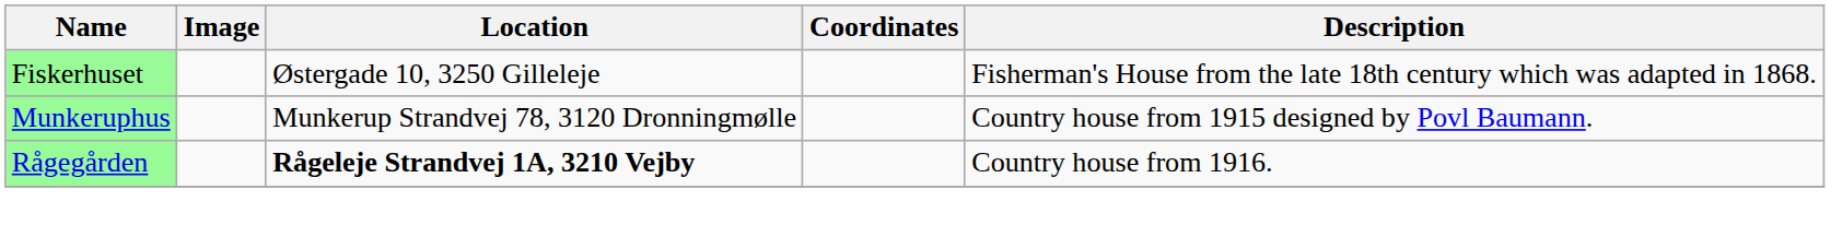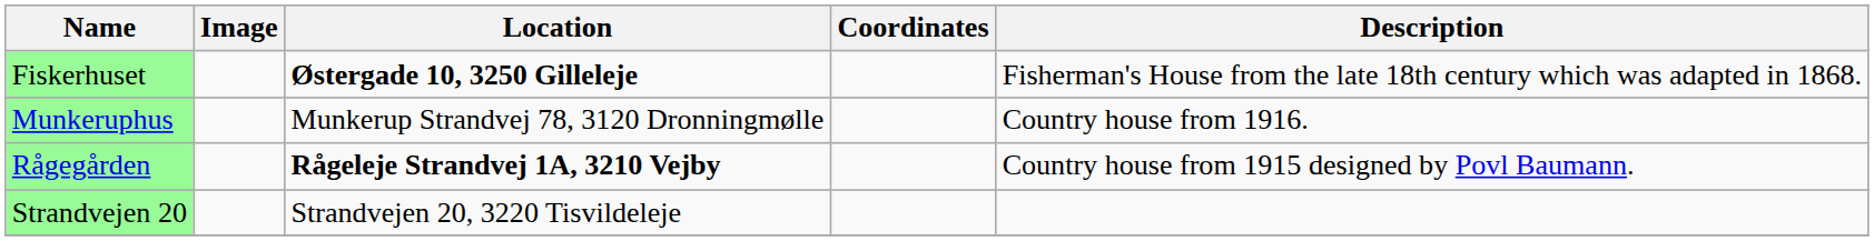Fiskerhuset | Location: normal -> bold
Munkeruphus | Description: Country house from 1915 designed by Povl Baumann. -> Country house from 1916.
Rågegården | Description: Country house from 1916. -> Country house from 1915 designed by Povl Baumann.
+ row: Strandvejen 20 | Strandvejen 20, 3220 Tisvildeleje
